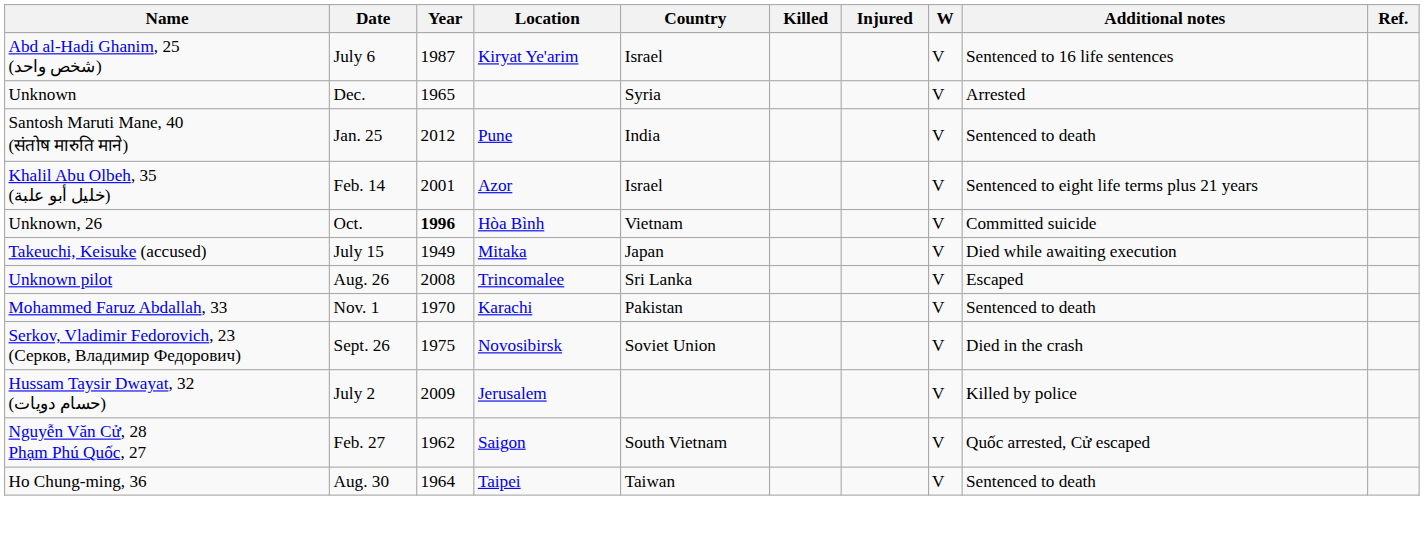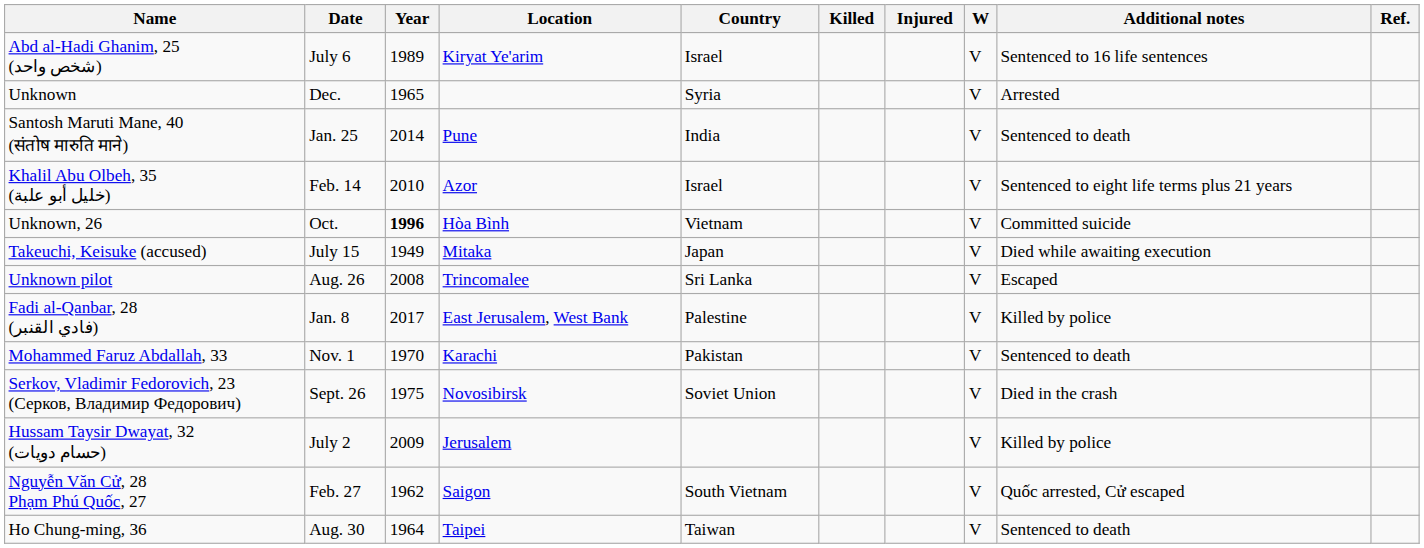Abd al-Hadi Ghanim, 25 (شخص واحد) | Year: 1987 -> 1989
Santosh Maruti Mane, 40 (संतोष मारुति माने) | Year: 2012 -> 2014
Khalil Abu Olbeh, 35 (خليل أبو علبة) | Year: 2001 -> 2010
+ row: Fadi al-Qanbar, 28 (فادي القنبر) | Jan. 8 | 2017 | East Jerusalem, West Bank | Palestine | V | Killed by police
